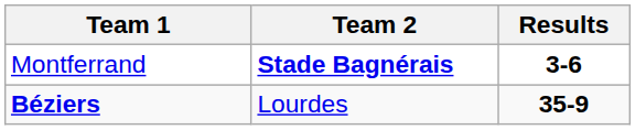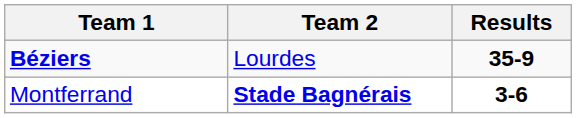rows swapped: Béziers <-> Montferrand
